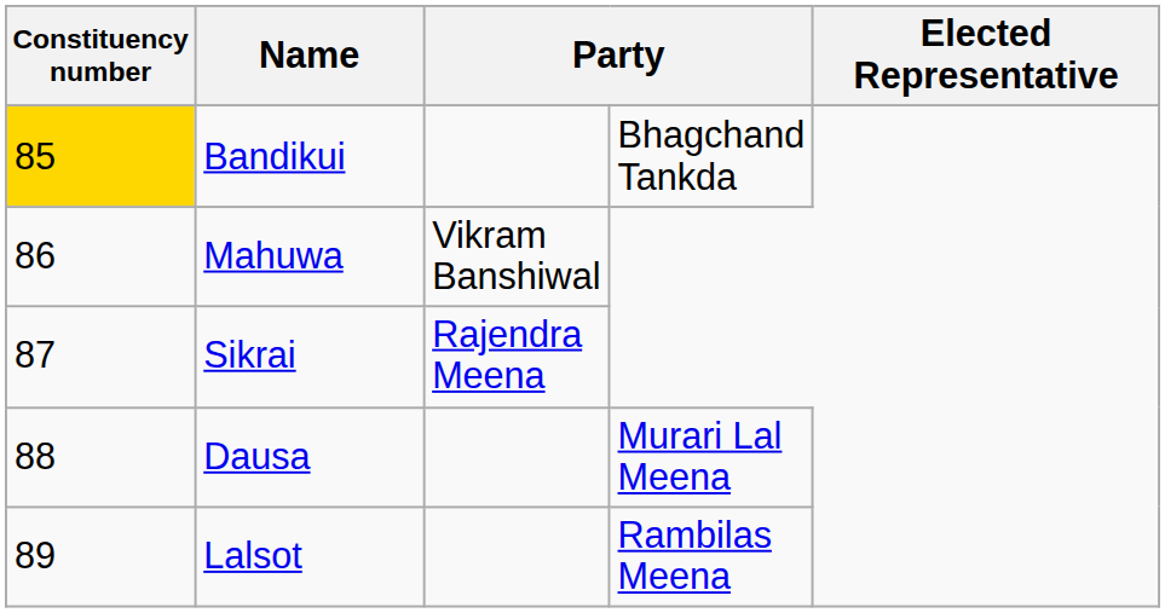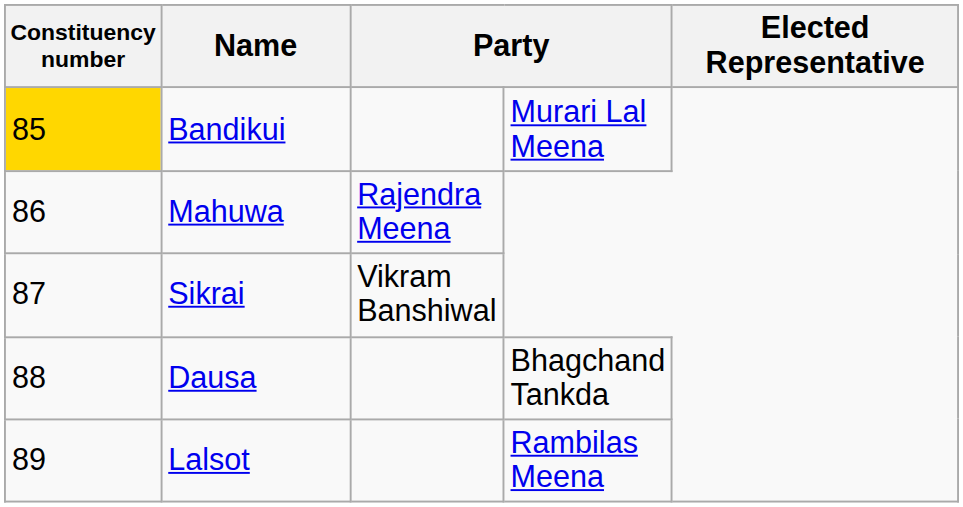Bandikui | column 4: Bhagchand Tankda -> Murari Lal Meena
Mahuwa | column 3: Vikram Banshiwal -> Rajendra Meena
Sikrai | column 3: Rajendra Meena -> Vikram Banshiwal
Dausa | column 4: Murari Lal Meena -> Bhagchand Tankda
